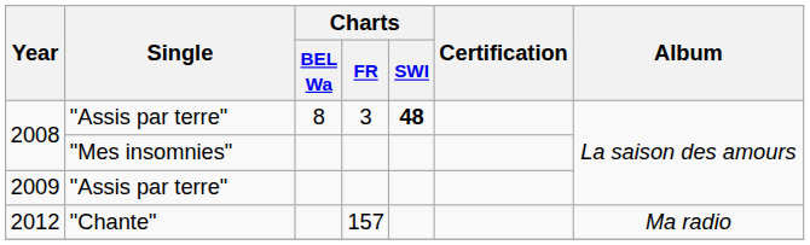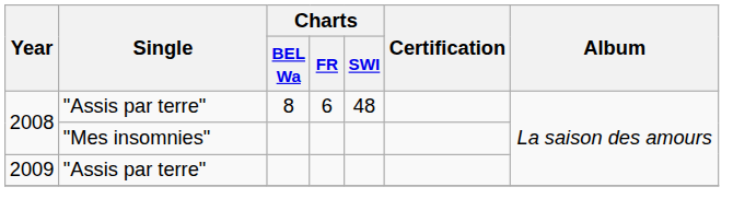2008 / "Assis par terre" | Charts / FR: 3 -> 6
2008 / "Assis par terre" | Charts / SWI: bold -> normal
- row: 2012 | "Chante" | 157 | Ma radio
